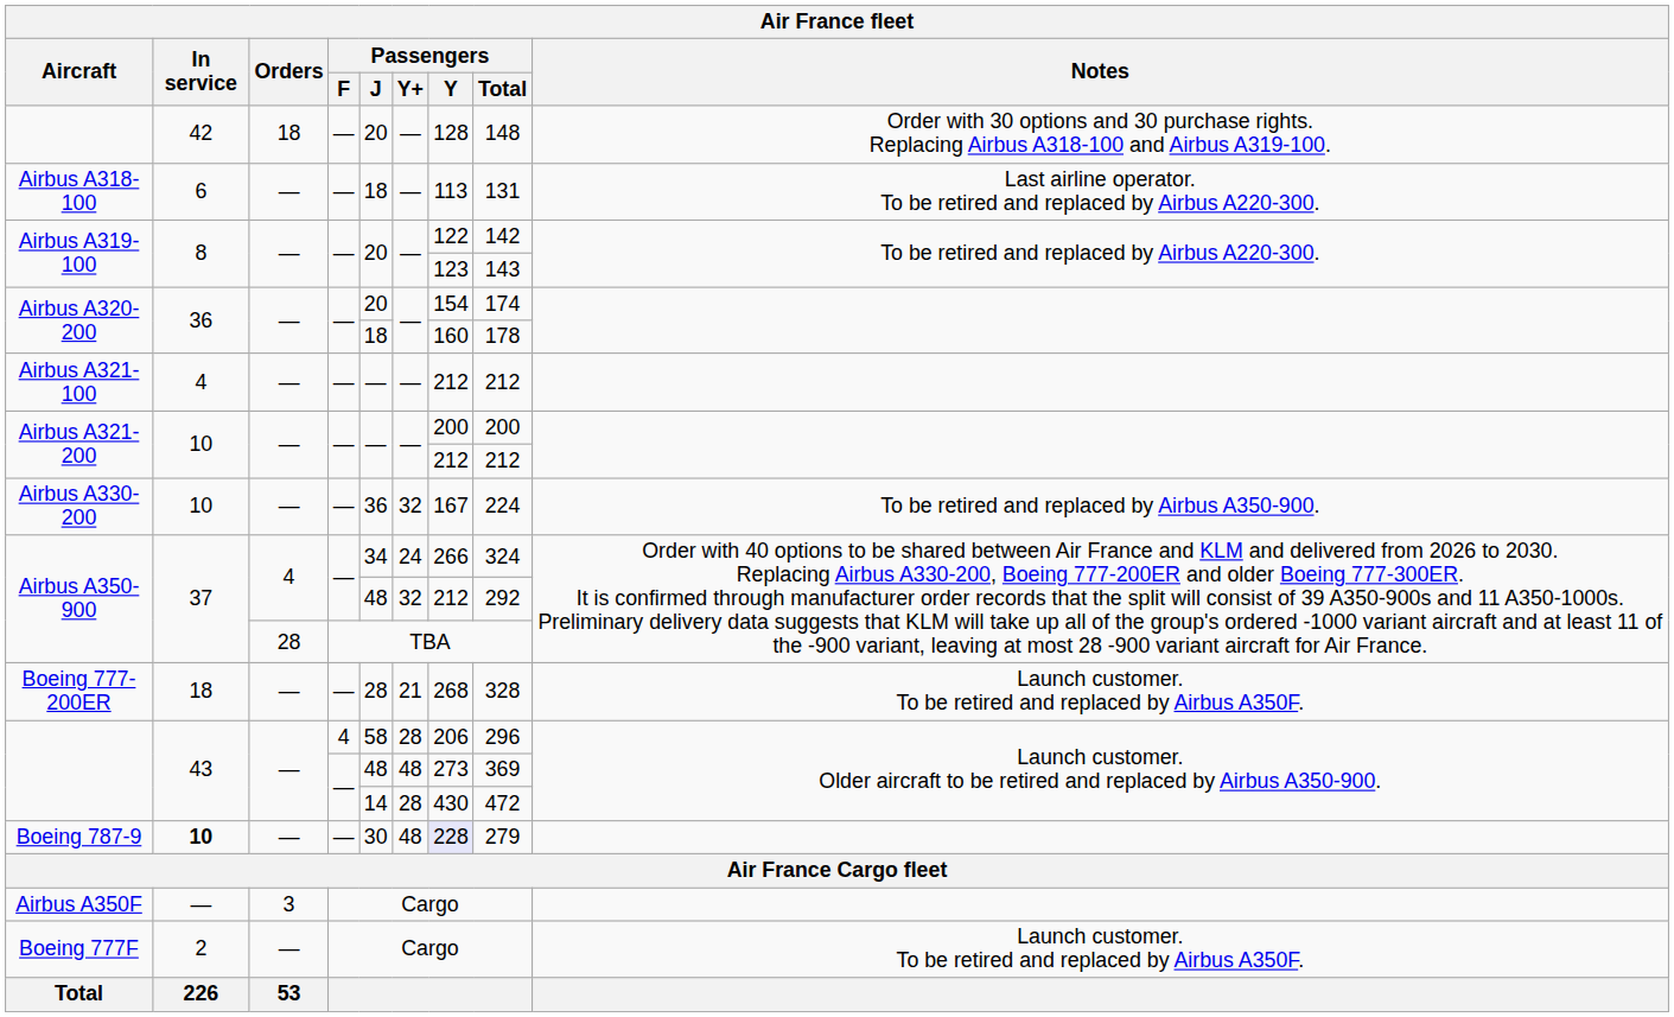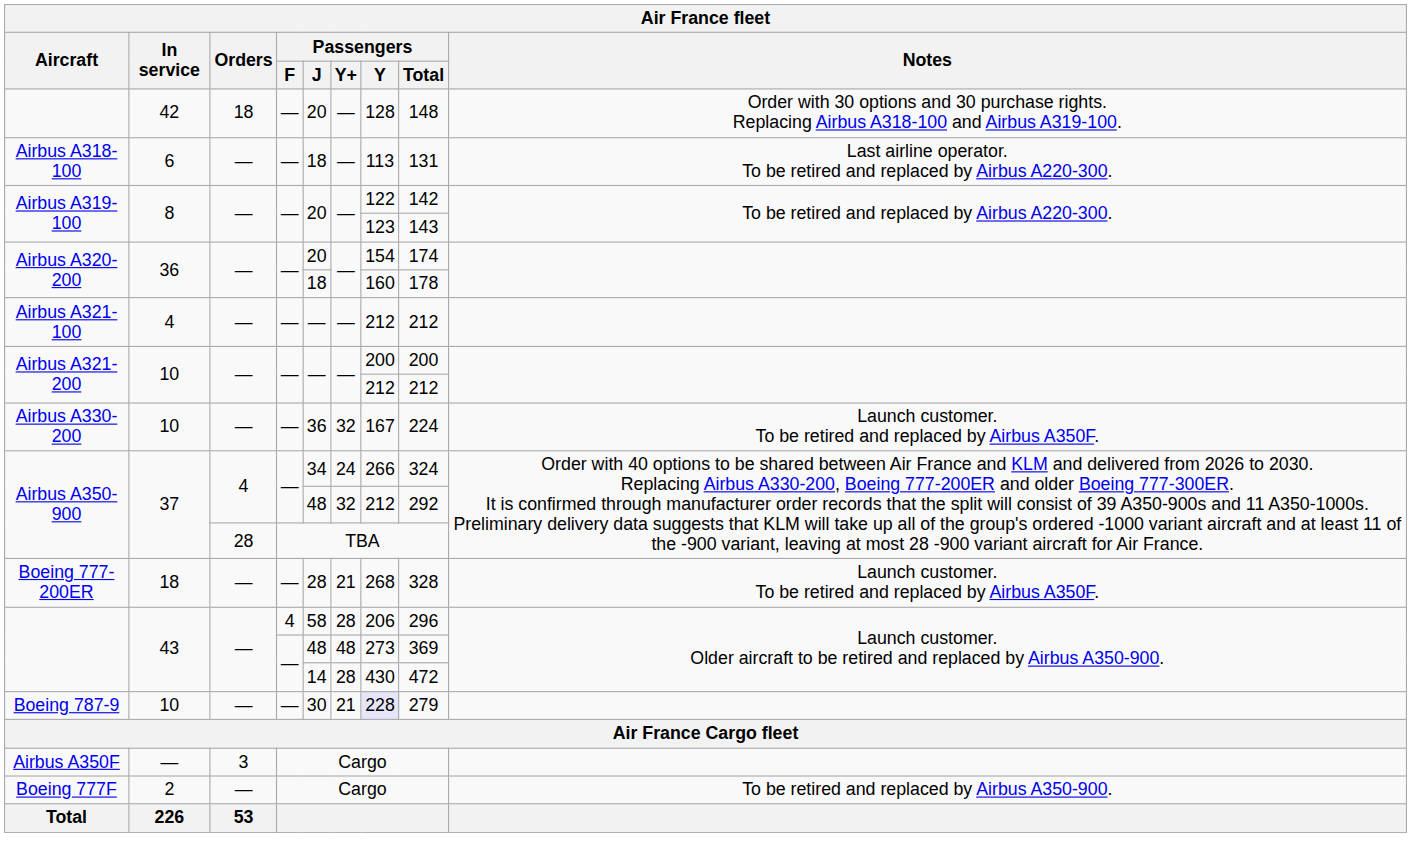Airbus A330-200 | Notes: To be retired and replaced by Airbus A350-900. -> Launch customer. To be retired and replaced by Airbus A350F.
Boeing 787-9 | In service: bold -> normal
Boeing 787-9 | Passengers / Y+: 48 -> 21
Boeing 777F | Notes: Launch customer. To be retired and replaced by Airbus A350F. -> To be retired and replaced by Airbus A350-900.
